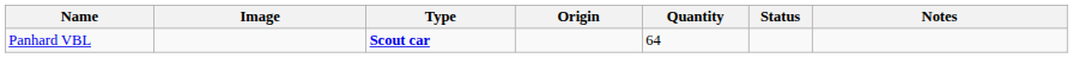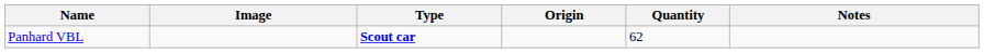- column: Status
Panhard VBL | Quantity: 64 -> 62
